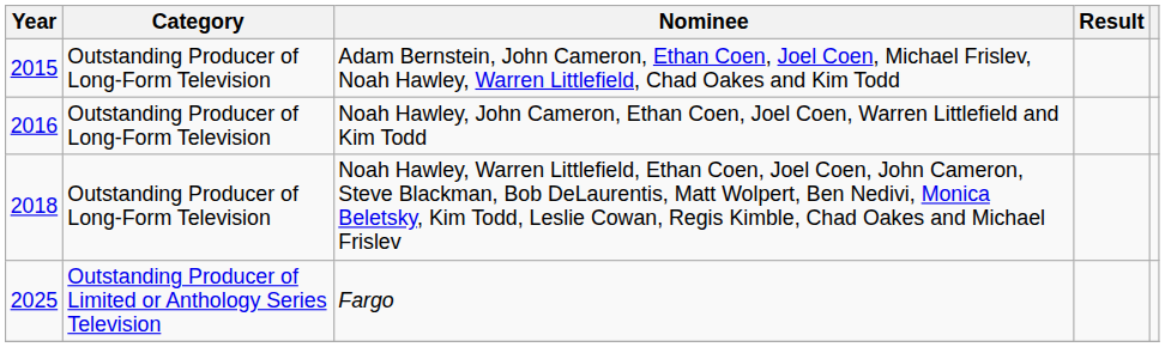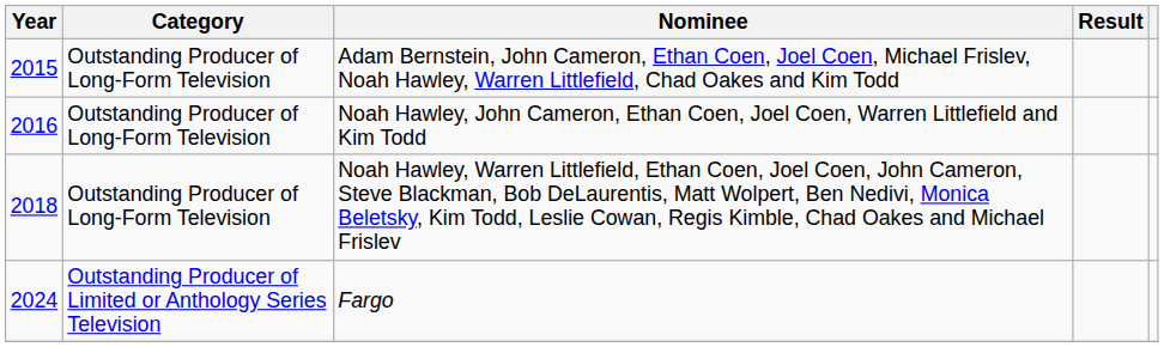Fargo | Year: 2025 -> 2024
